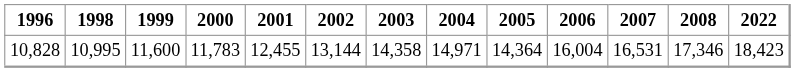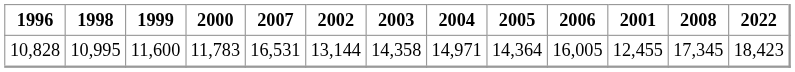columns swapped: 2001 <-> 2007
10,828 | 2006: 16,004 -> 16,005
10,828 | 2008: 17,346 -> 17,345
